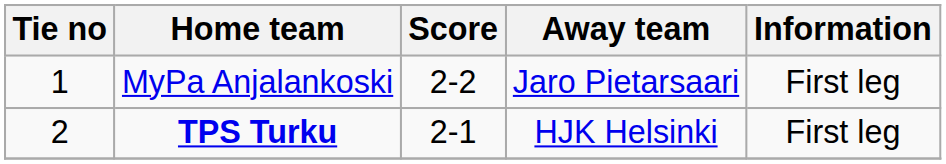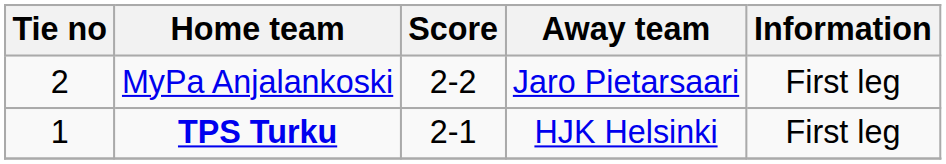MyPa Anjalankoski | Tie no: 1 -> 2
TPS Turku | Tie no: 2 -> 1
